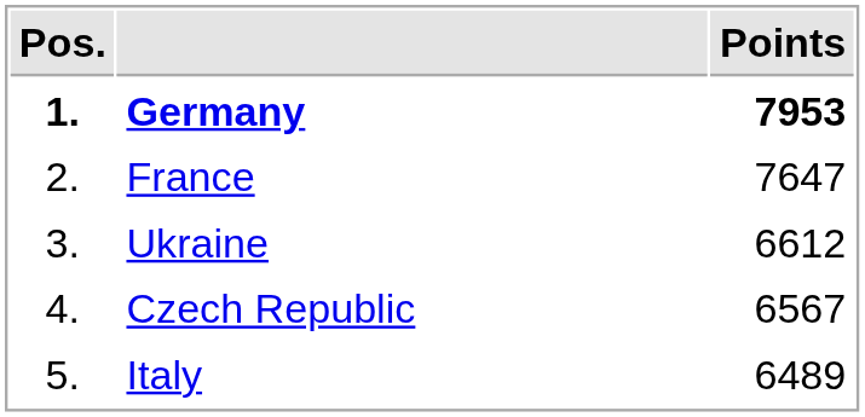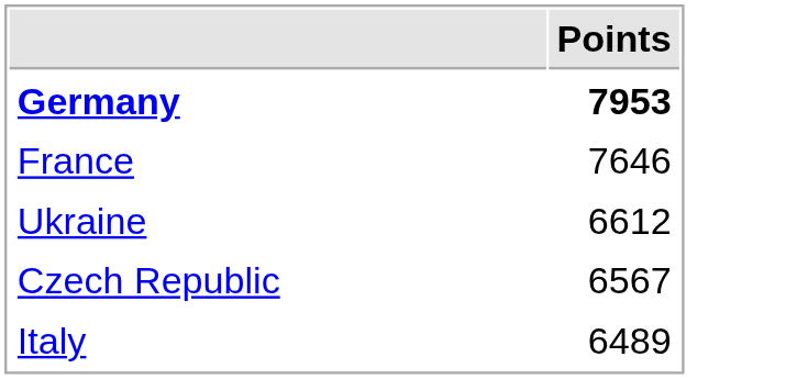- column: Pos. | 1. | 2. | 3. | 4. | 5.
France | Points: 7647 -> 7646
